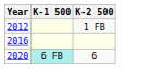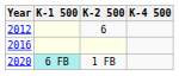+ column: K-4 500
2012 | K-2 500: 1 FB -> 6
2020 | K-2 500: 6 -> 1 FB
